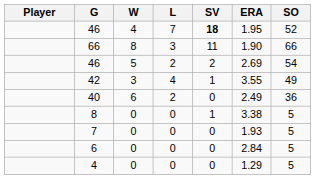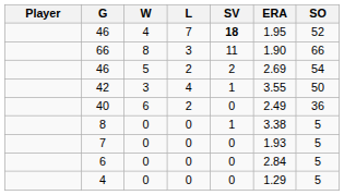42 | SO: 49 -> 50
